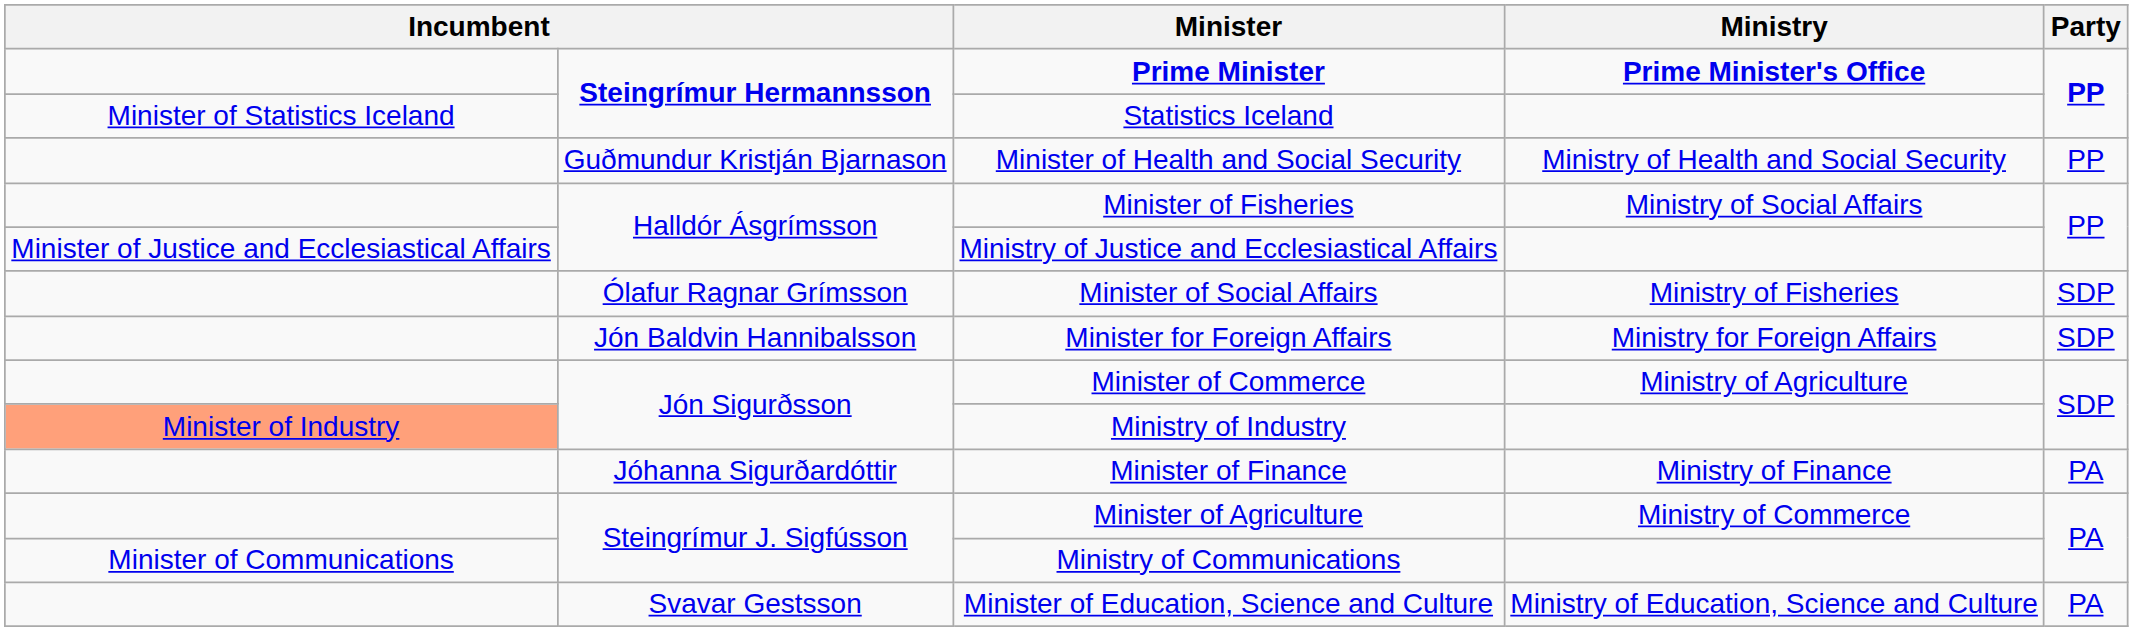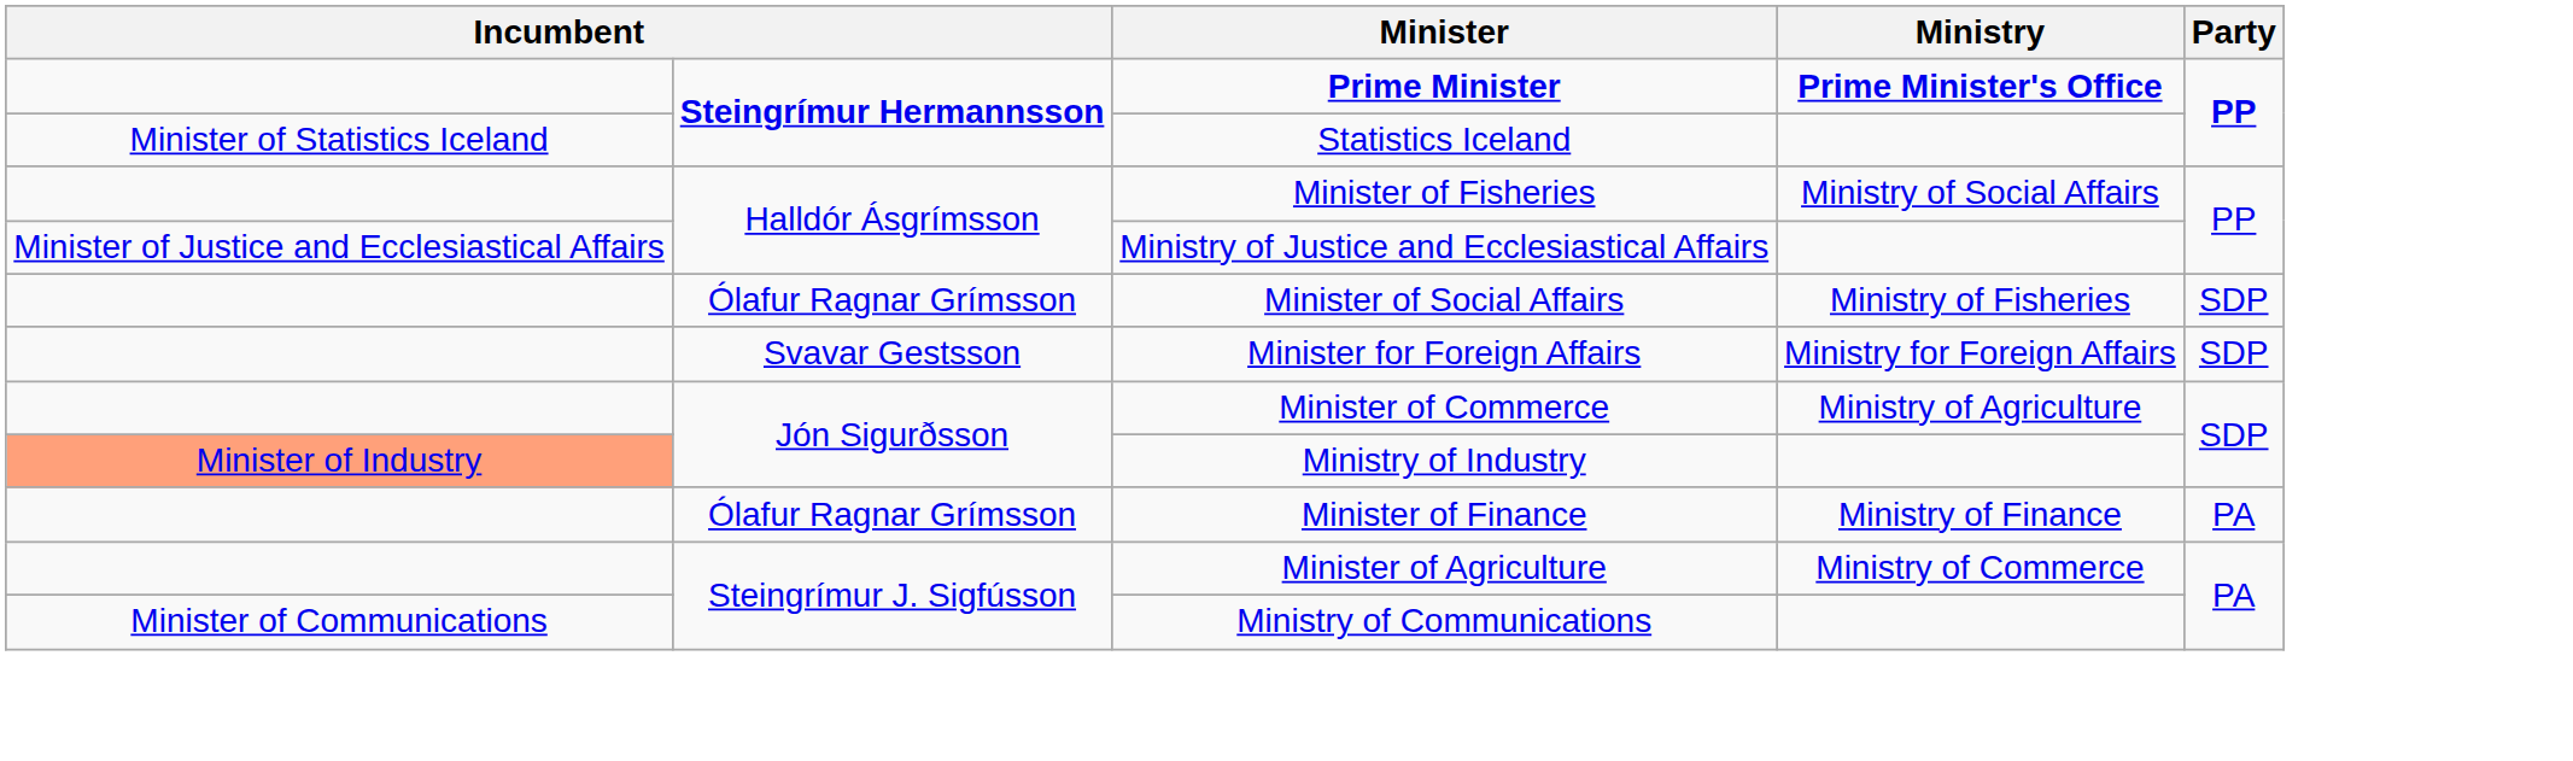- row: Guðmundur Kristján Bjarnason | Minister of Health and Social Security | Ministry of Health and Social Security | PP
Minister for Foreign Affairs | column 2: Jón Baldvin Hannibalsson -> Svavar Gestsson
Minister of Finance | column 2: Jóhanna Sigurðardóttir -> Ólafur Ragnar Grímsson
- row: Svavar Gestsson | Minister of Education, Science and Culture | Ministry of Education, Science and Culture | PA
